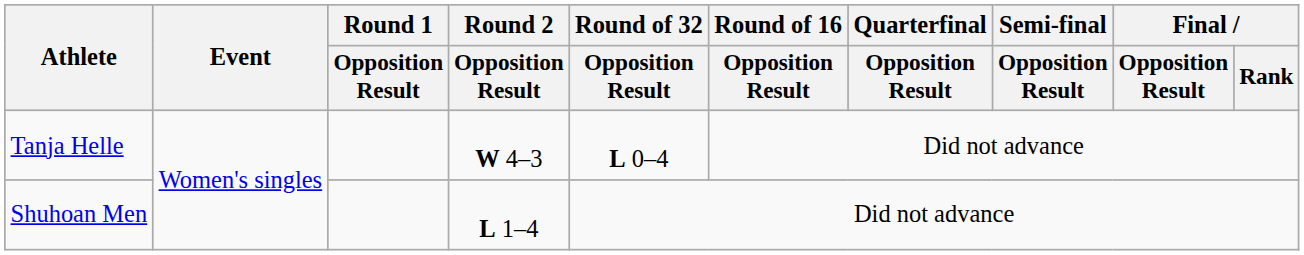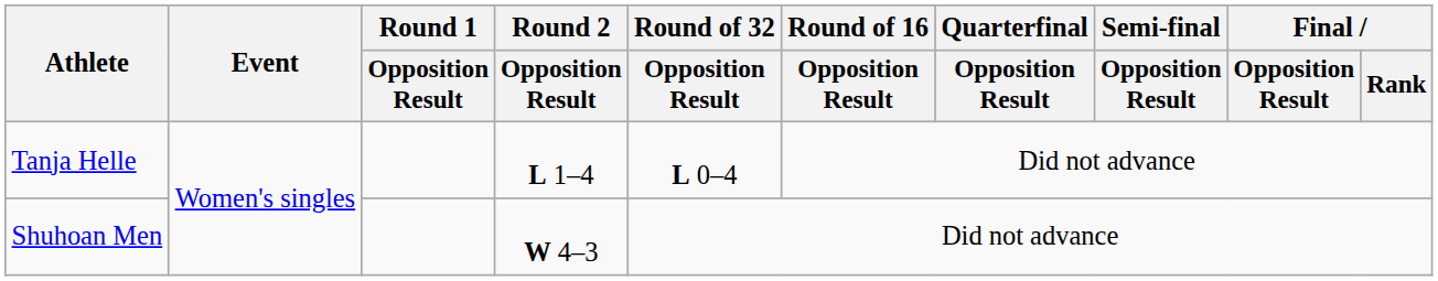Tanja Helle | Round 2 / Opposition Result: W 4–3 -> L 1–4
Shuhoan Men | Round 2 / Opposition Result: L 1–4 -> W 4–3
